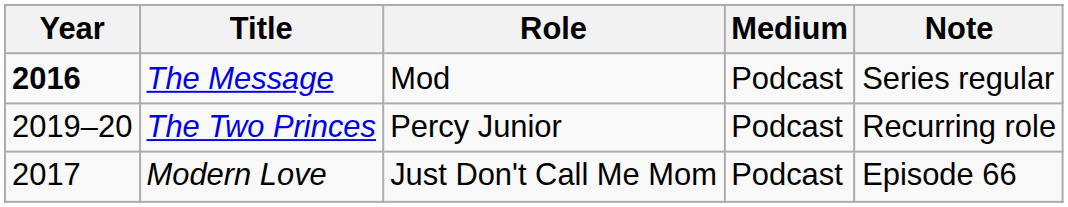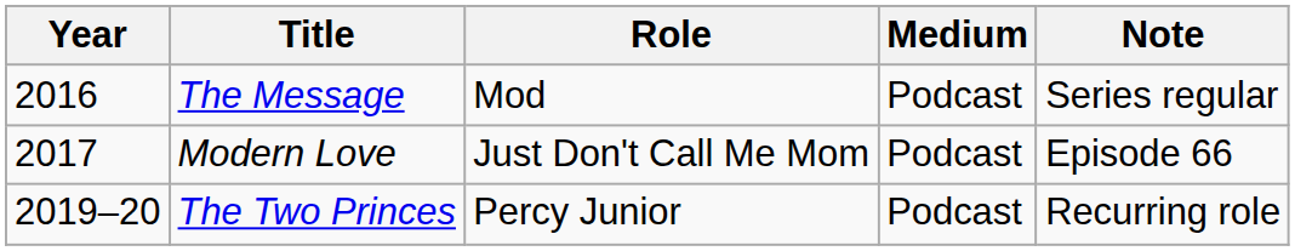The Message | Year: bold -> normal
rows swapped: Modern Love <-> The Two Princes
